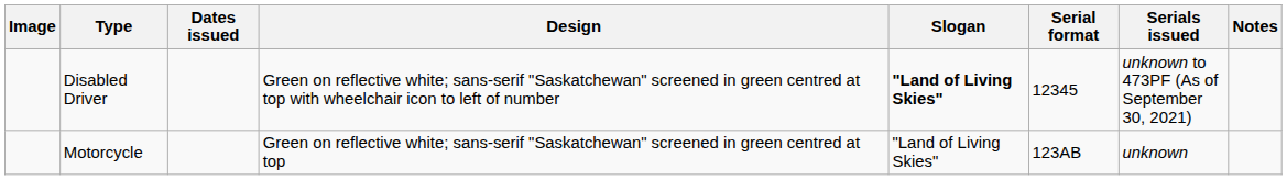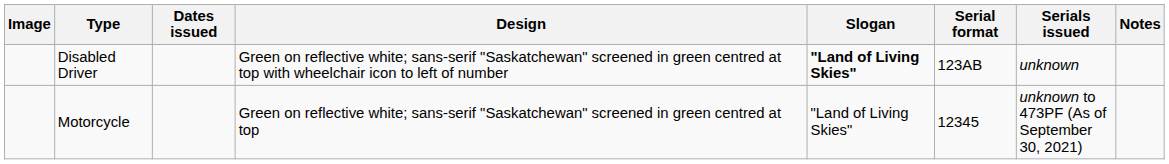Disabled Driver | Serial format: 12345 -> 123AB
Disabled Driver | Serials issued: unknown to 473PF (As of September 30, 2021) -> unknown
Motorcycle | Serial format: 123AB -> 12345
Motorcycle | Serials issued: unknown -> unknown to 473PF (As of September 30, 2021)
